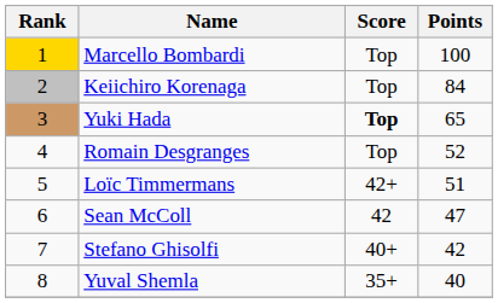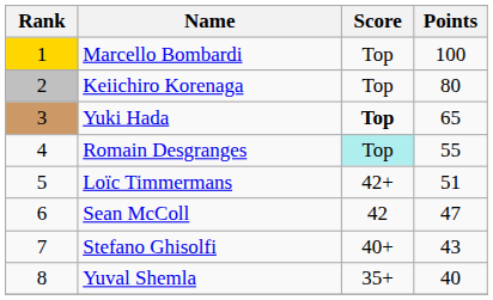Keiichiro Korenaga | Points: 84 -> 80
Romain Desgranges | Score: no background -> paleturquoise background
Romain Desgranges | Points: 52 -> 55
Stefano Ghisolfi | Points: 42 -> 43
